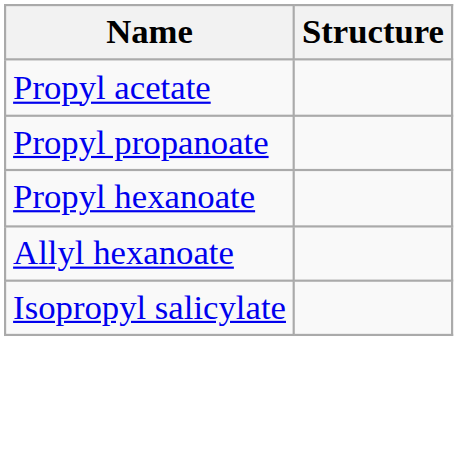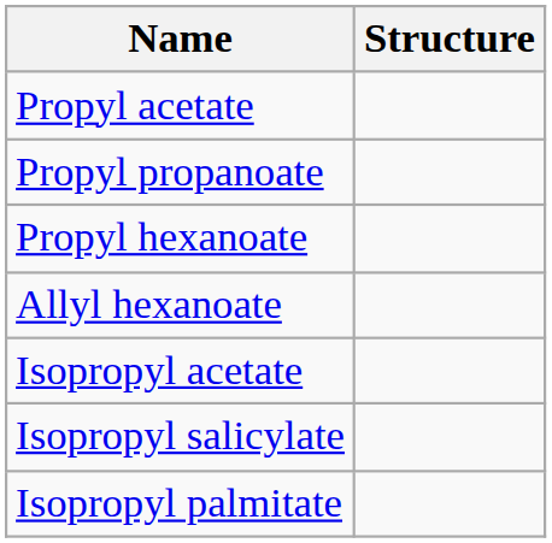+ row: Isopropyl acetate
+ row: Isopropyl palmitate
